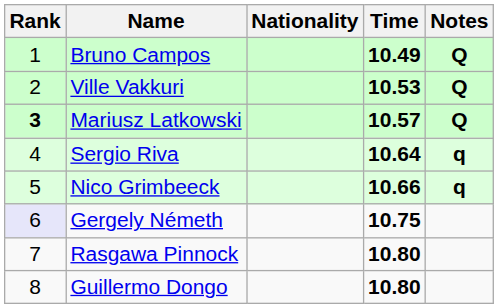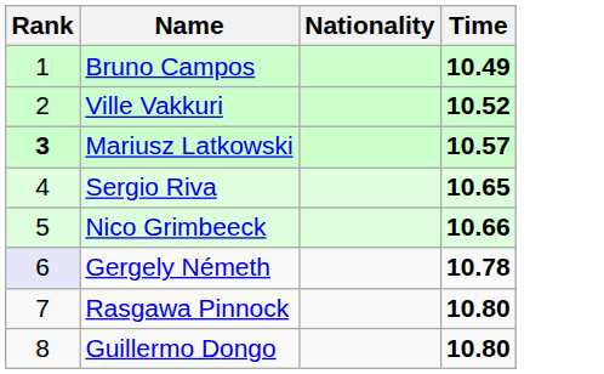- column: Notes | Q | Q | Q | q | q
Ville Vakkuri | Time: 10.53 -> 10.52
Sergio Riva | Time: 10.64 -> 10.65
Gergely Németh | Time: 10.75 -> 10.78
